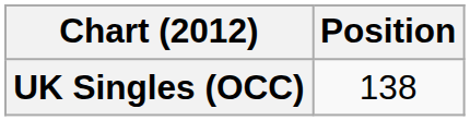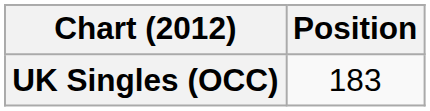UK Singles (OCC) | Position: 138 -> 183
